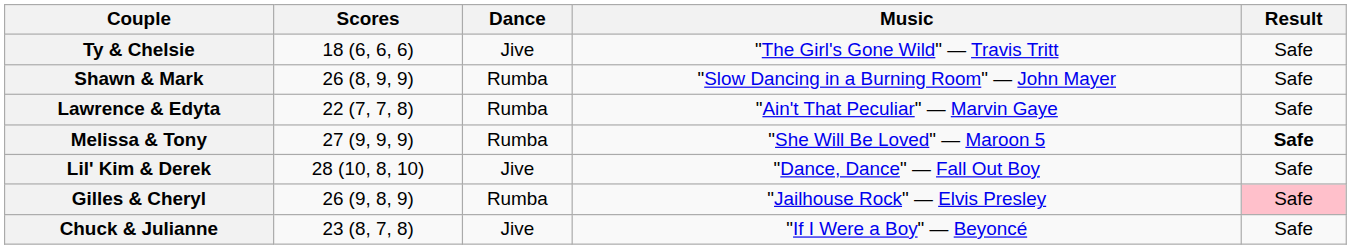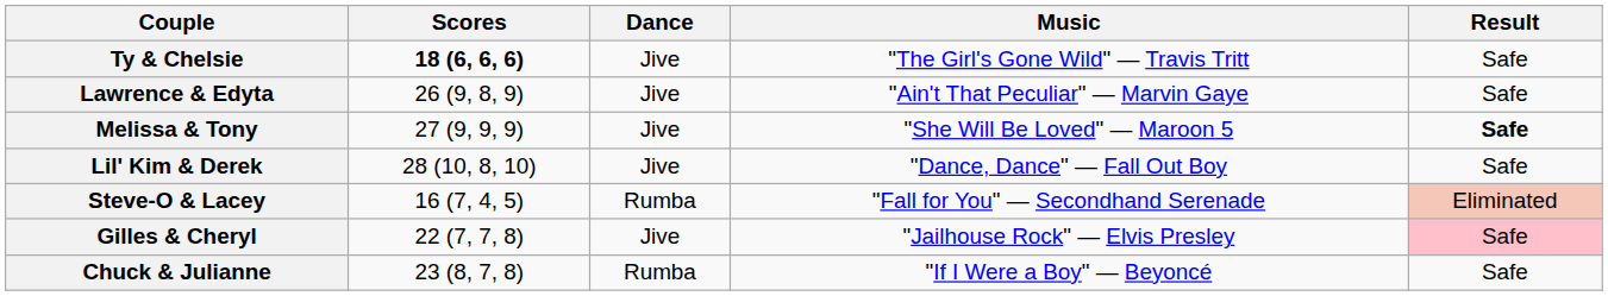Ty & Chelsie | Scores: normal -> bold
- row: Shawn & Mark | 26 (8, 9, 9) | Rumba | "Slow Dancing in a Burning Room" — John Mayer | Safe
Lawrence & Edyta | Scores: 22 (7, 7, 8) -> 26 (9, 8, 9)
Lawrence & Edyta | Dance: Rumba -> Jive
Melissa & Tony | Dance: Rumba -> Jive
+ row: Steve-O & Lacey | 16 (7, 4, 5) | Rumba | "Fall for You" — Secondhand Serenade | Eliminated
Gilles & Cheryl | Scores: 26 (9, 8, 9) -> 22 (7, 7, 8)
Gilles & Cheryl | Dance: Rumba -> Jive
Chuck & Julianne | Dance: Jive -> Rumba
